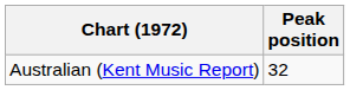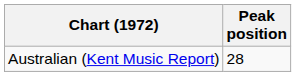Australian (Kent Music Report) | Peak position: 32 -> 28
